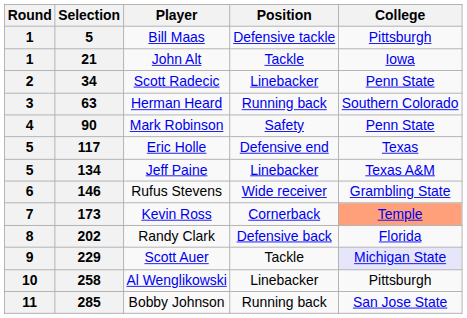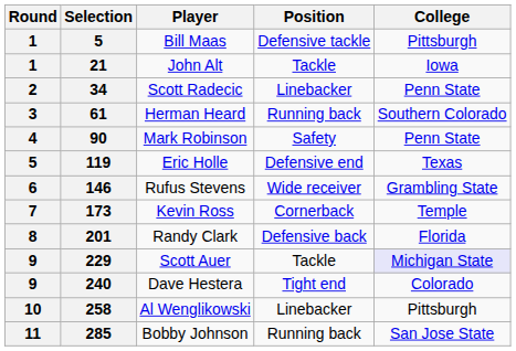Herman Heard | Selection: 63 -> 61
Eric Holle | Selection: 117 -> 119
- row: 5 | 134 | Jeff Paine | Linebacker | Texas A&M
Kevin Ross | College: lightsalmon background -> no background
Randy Clark | Selection: 202 -> 201
+ row: 9 | 240 | Dave Hestera | Tight end | Colorado
